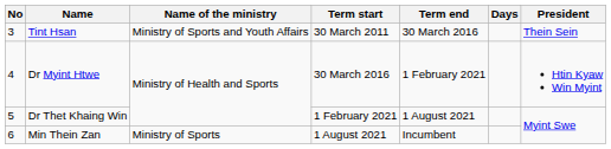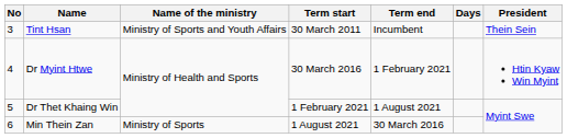Tint Hsan | Term end: 30 March 2016 -> Incumbent
Min Thein Zan | Term end: Incumbent -> 30 March 2016
